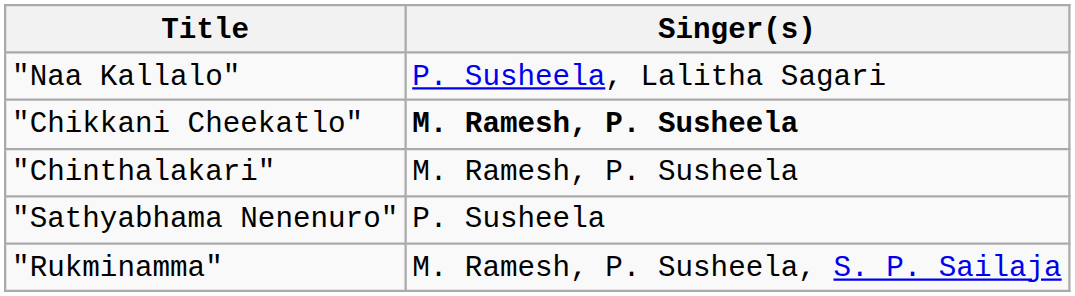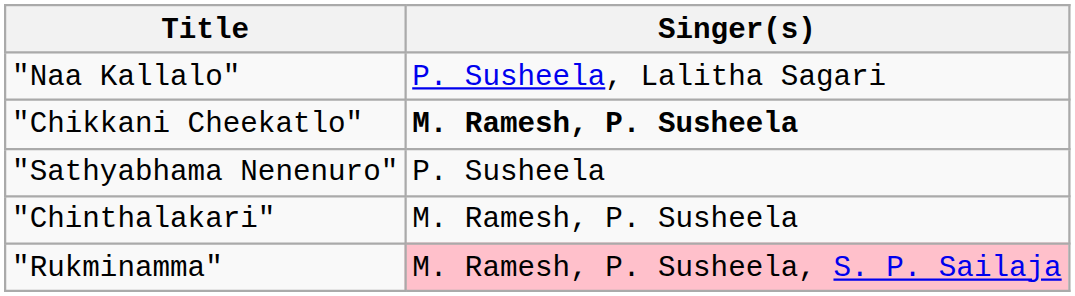rows swapped: "Sathyabhama Nenenuro" <-> "Chinthalakari"
"Rukminamma" | Singer(s): no background -> pink background
